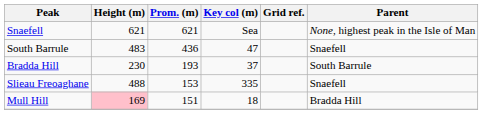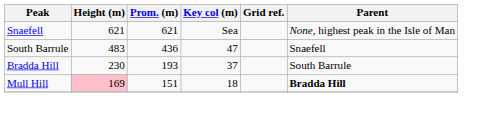- row: Slieau Freoaghane | 488 | 153 | 335 | Snaefell
Mull Hill | Parent: normal -> bold
